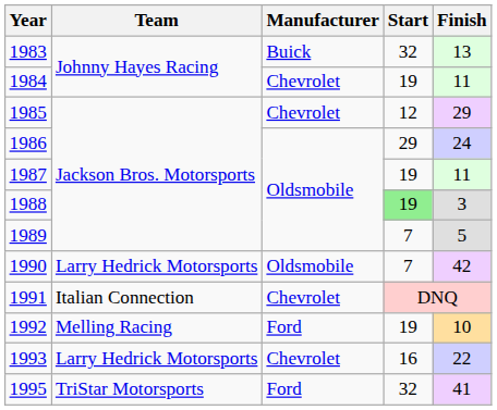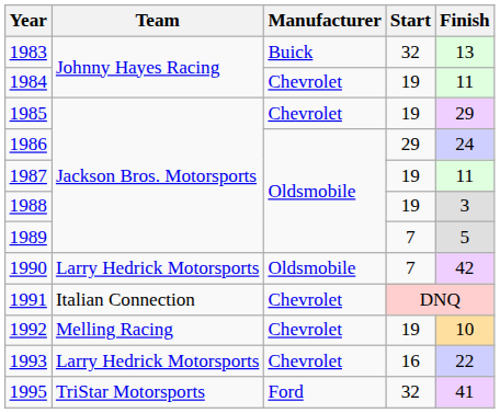1985 | Start: 12 -> 19
1988 | Start: lightgreen background -> no background
1992 | Manufacturer: Ford -> Chevrolet
